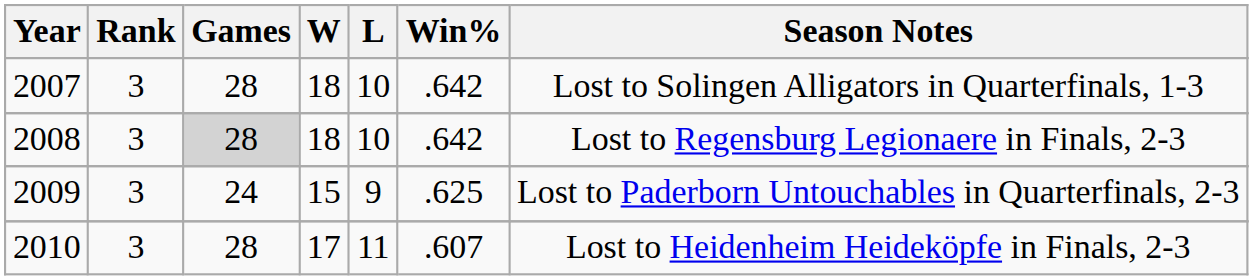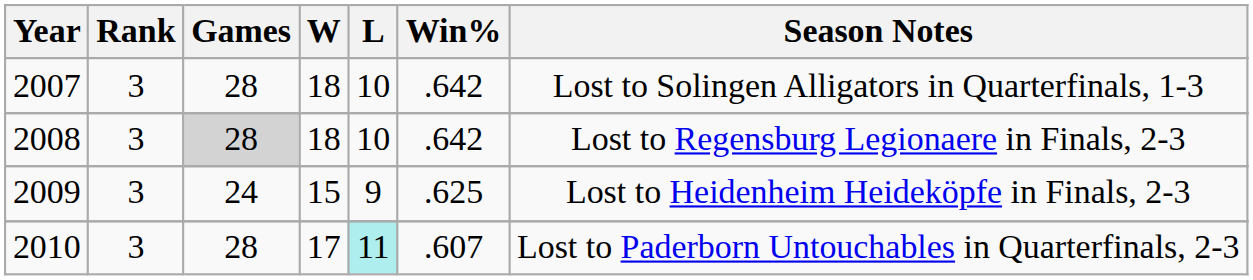2009 | Season Notes: Lost to Paderborn Untouchables in Quarterfinals, 2-3 -> Lost to Heidenheim Heideköpfe in Finals, 2-3
2010 | L: no background -> paleturquoise background
2010 | Season Notes: Lost to Heidenheim Heideköpfe in Finals, 2-3 -> Lost to Paderborn Untouchables in Quarterfinals, 2-3
